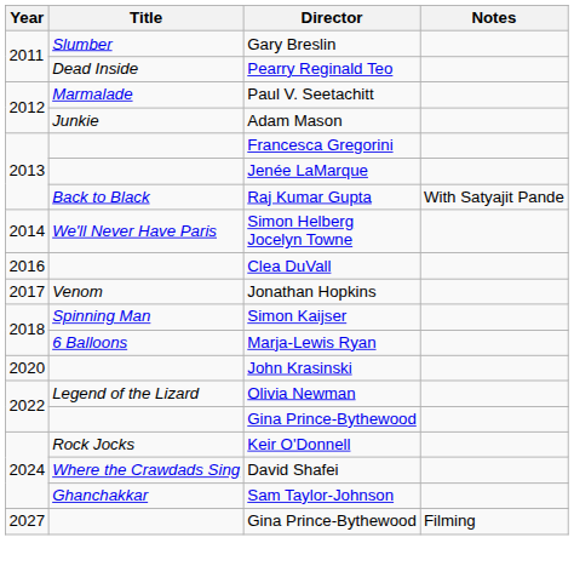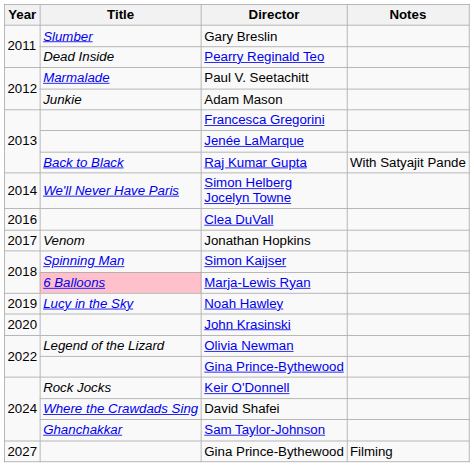Marja-Lewis Ryan | Title: no background -> pink background
+ row: 2019 | Lucy in the Sky | Noah Hawley
